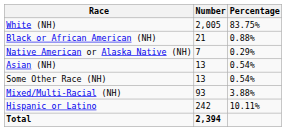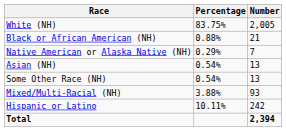columns swapped: Number <-> Percentage
